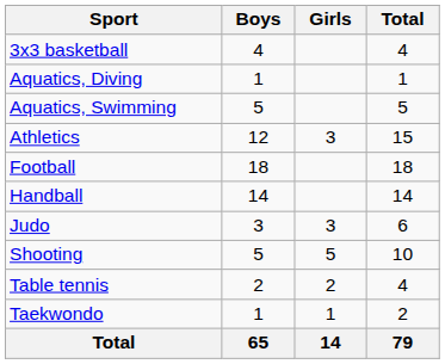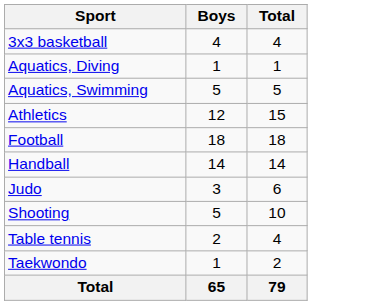- column: Girls | 3 | 3 | 5 | 2 | 1 | 14
